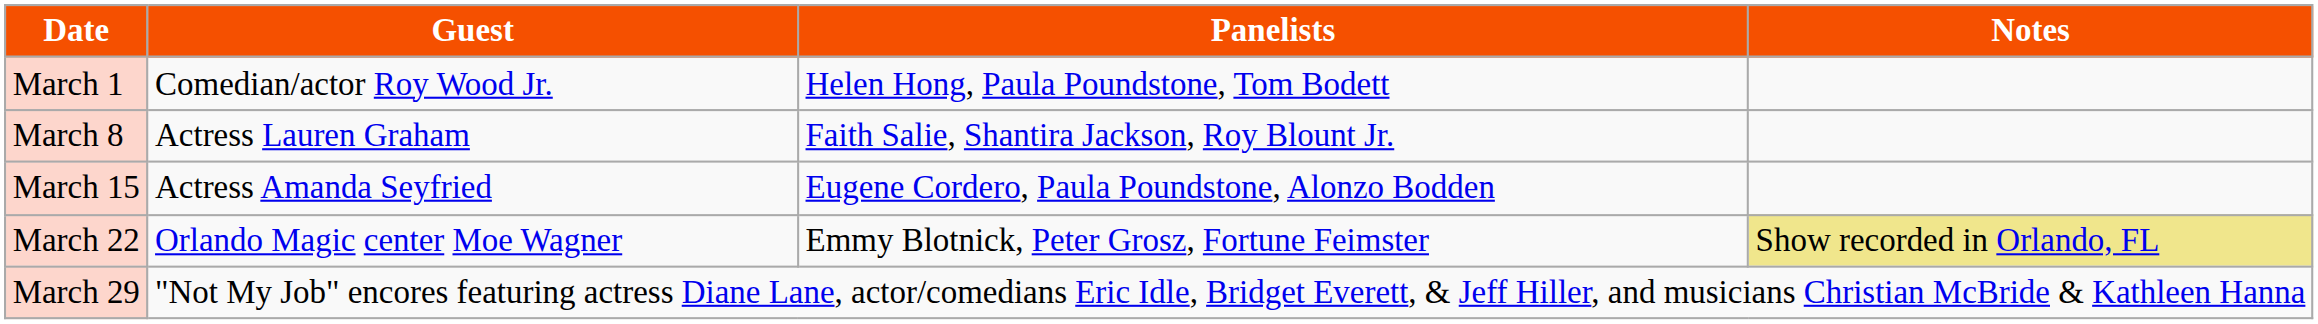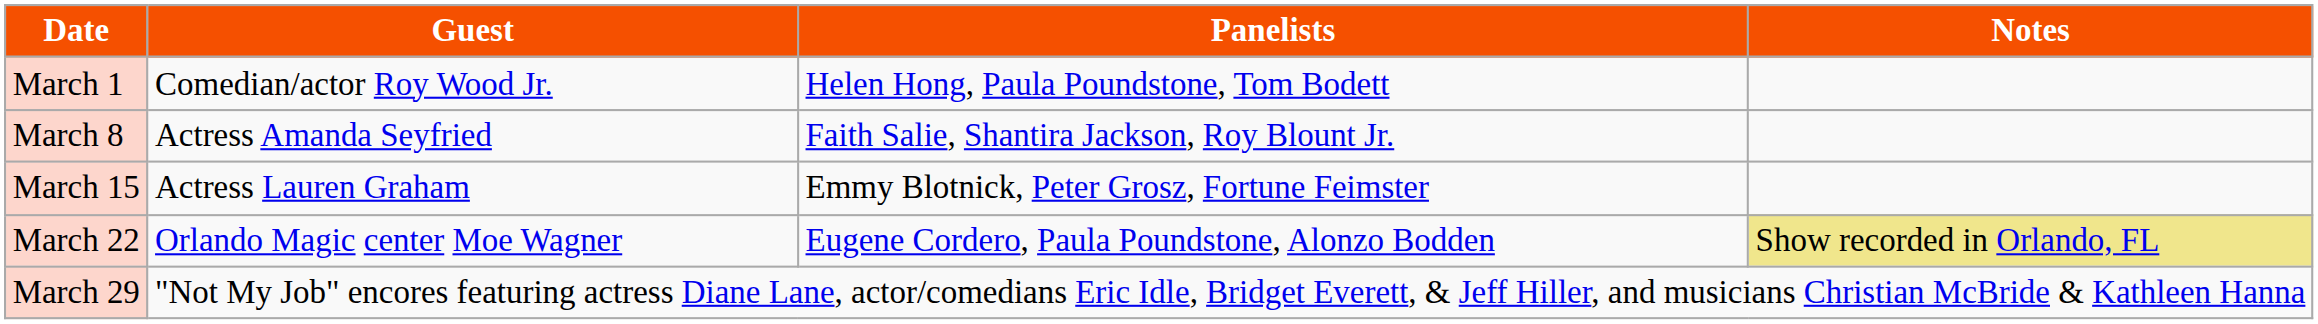March 8 | Guest: Actress Lauren Graham -> Actress Amanda Seyfried
March 15 | Guest: Actress Amanda Seyfried -> Actress Lauren Graham
March 15 | Panelists: Eugene Cordero, Paula Poundstone, Alonzo Bodden -> Emmy Blotnick, Peter Grosz, Fortune Feimster
March 22 | Panelists: Emmy Blotnick, Peter Grosz, Fortune Feimster -> Eugene Cordero, Paula Poundstone, Alonzo Bodden
